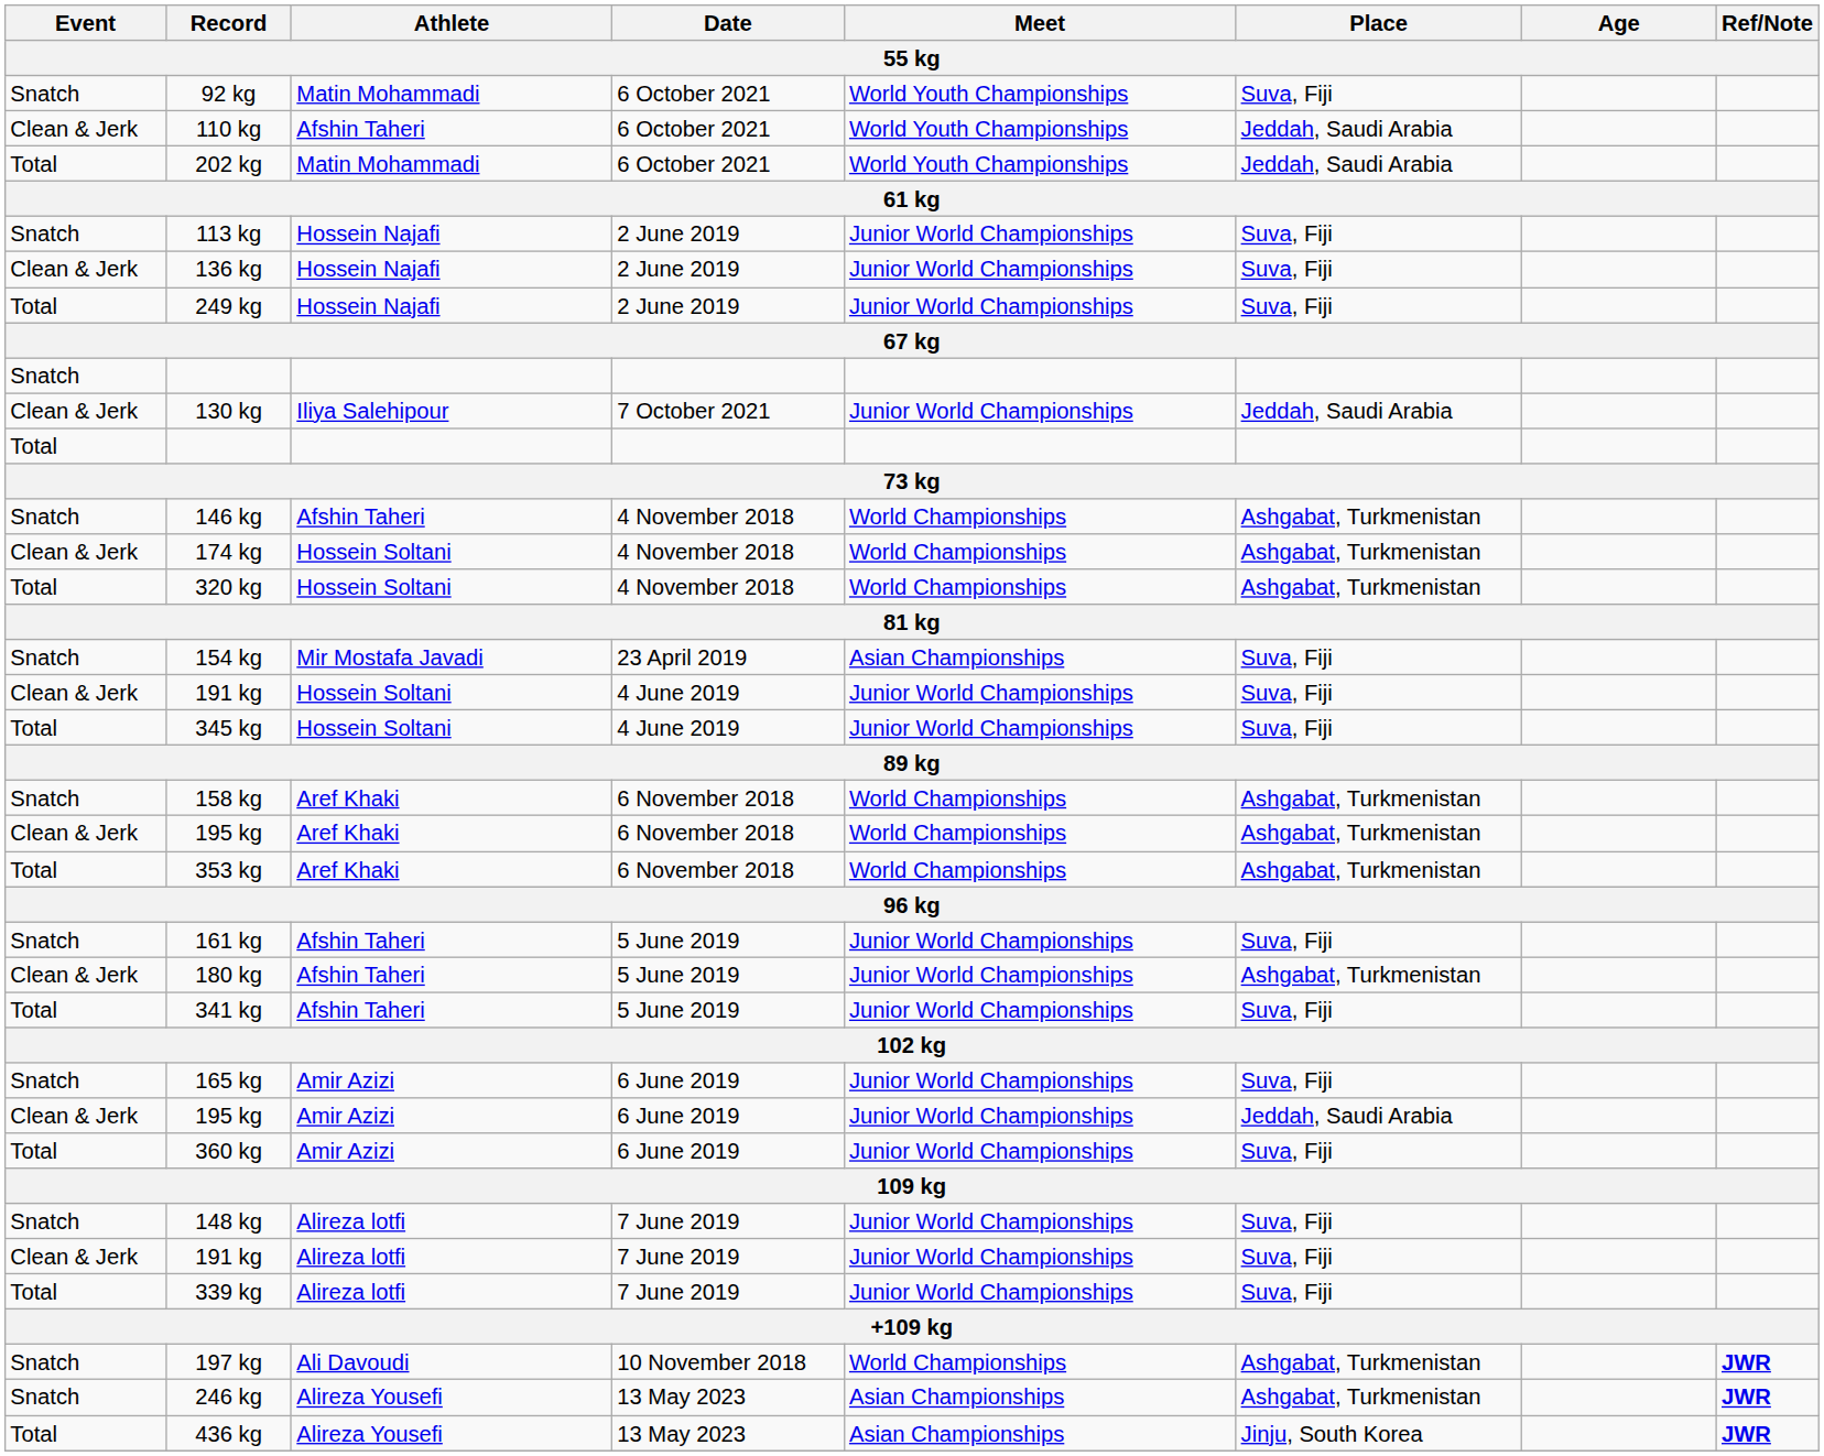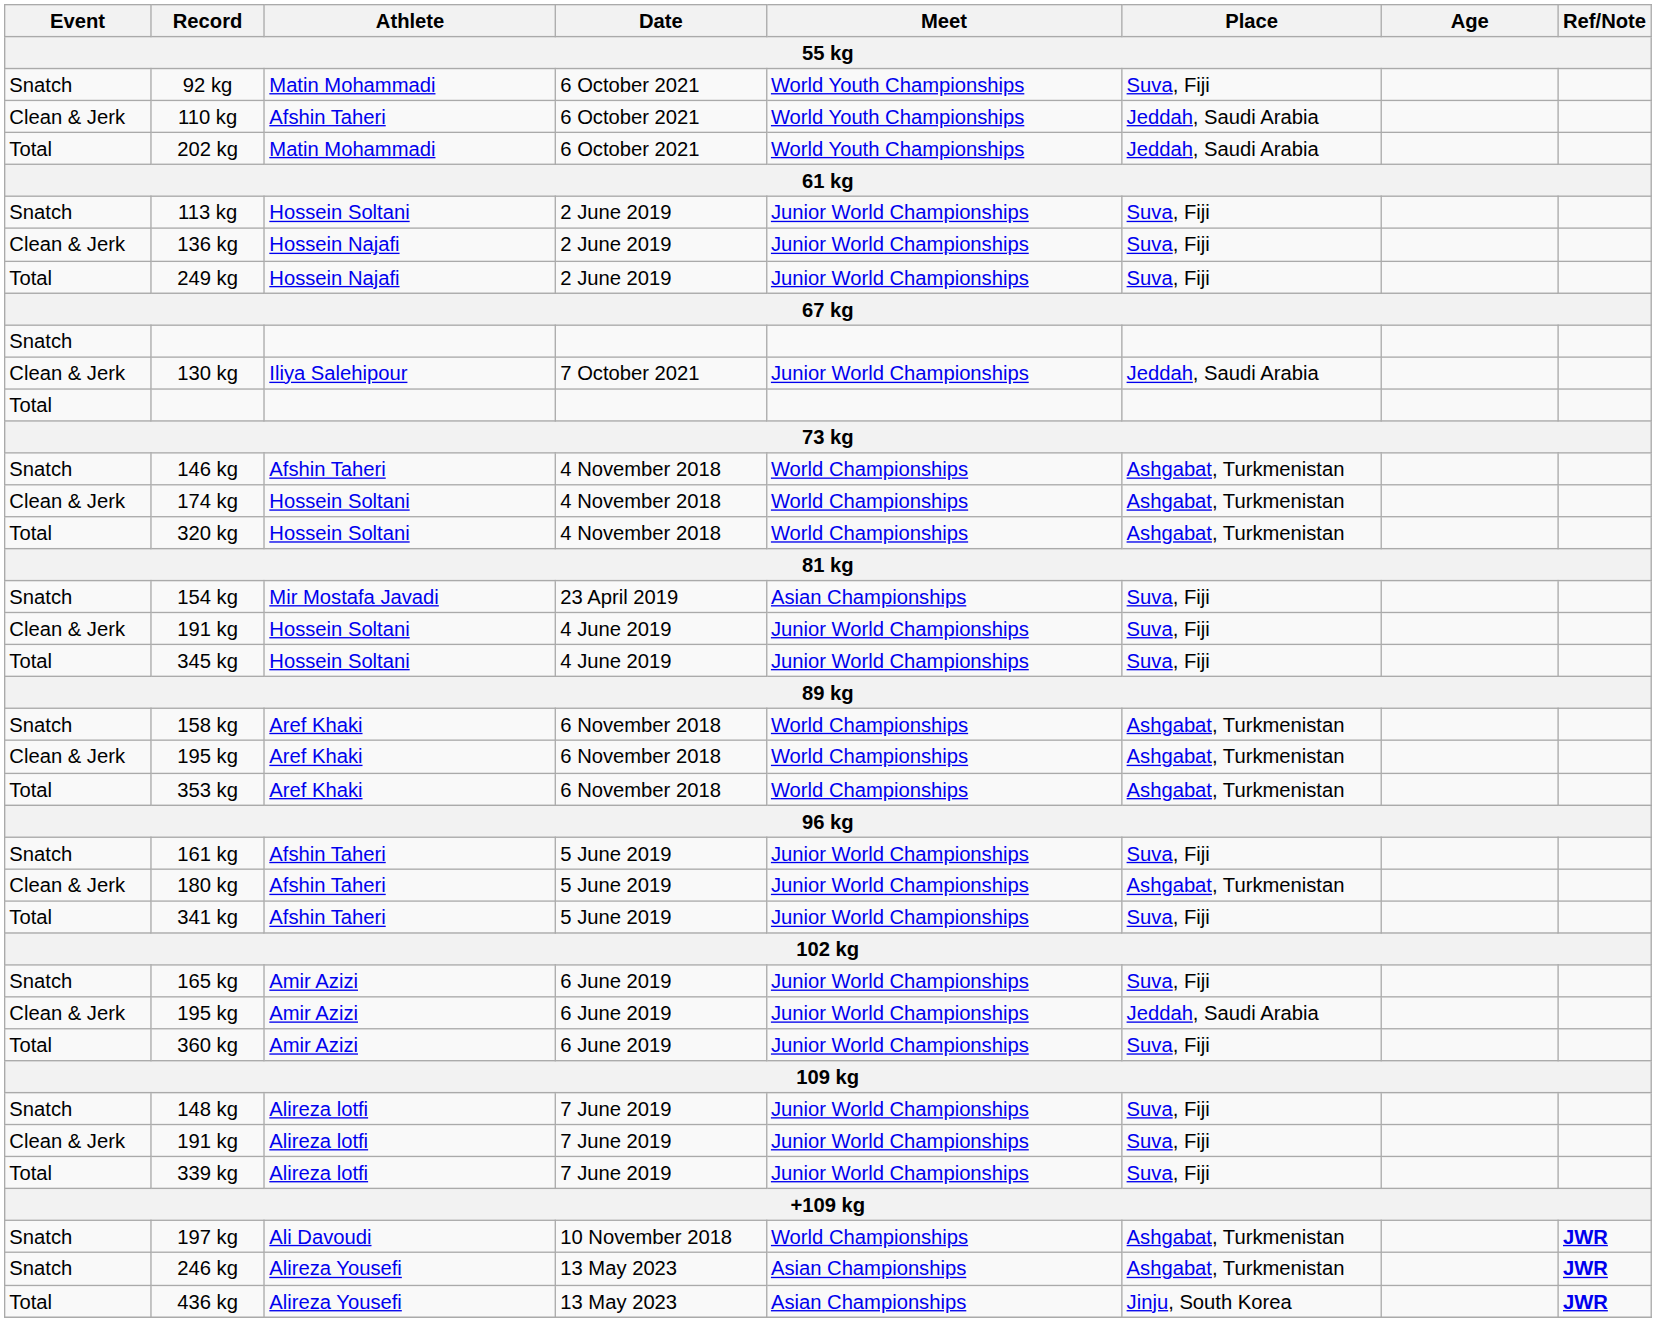113 kg | Athlete: Hossein Najafi -> Hossein Soltani
